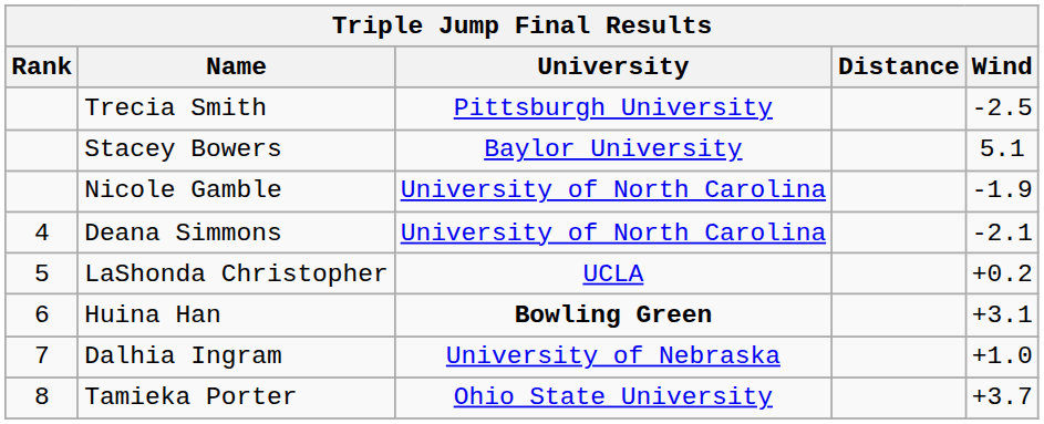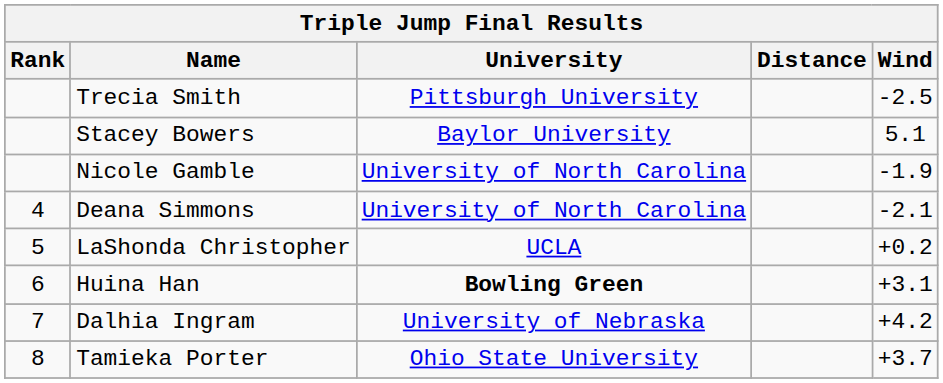Dalhia Ingram | Wind: +1.0 -> +4.2
